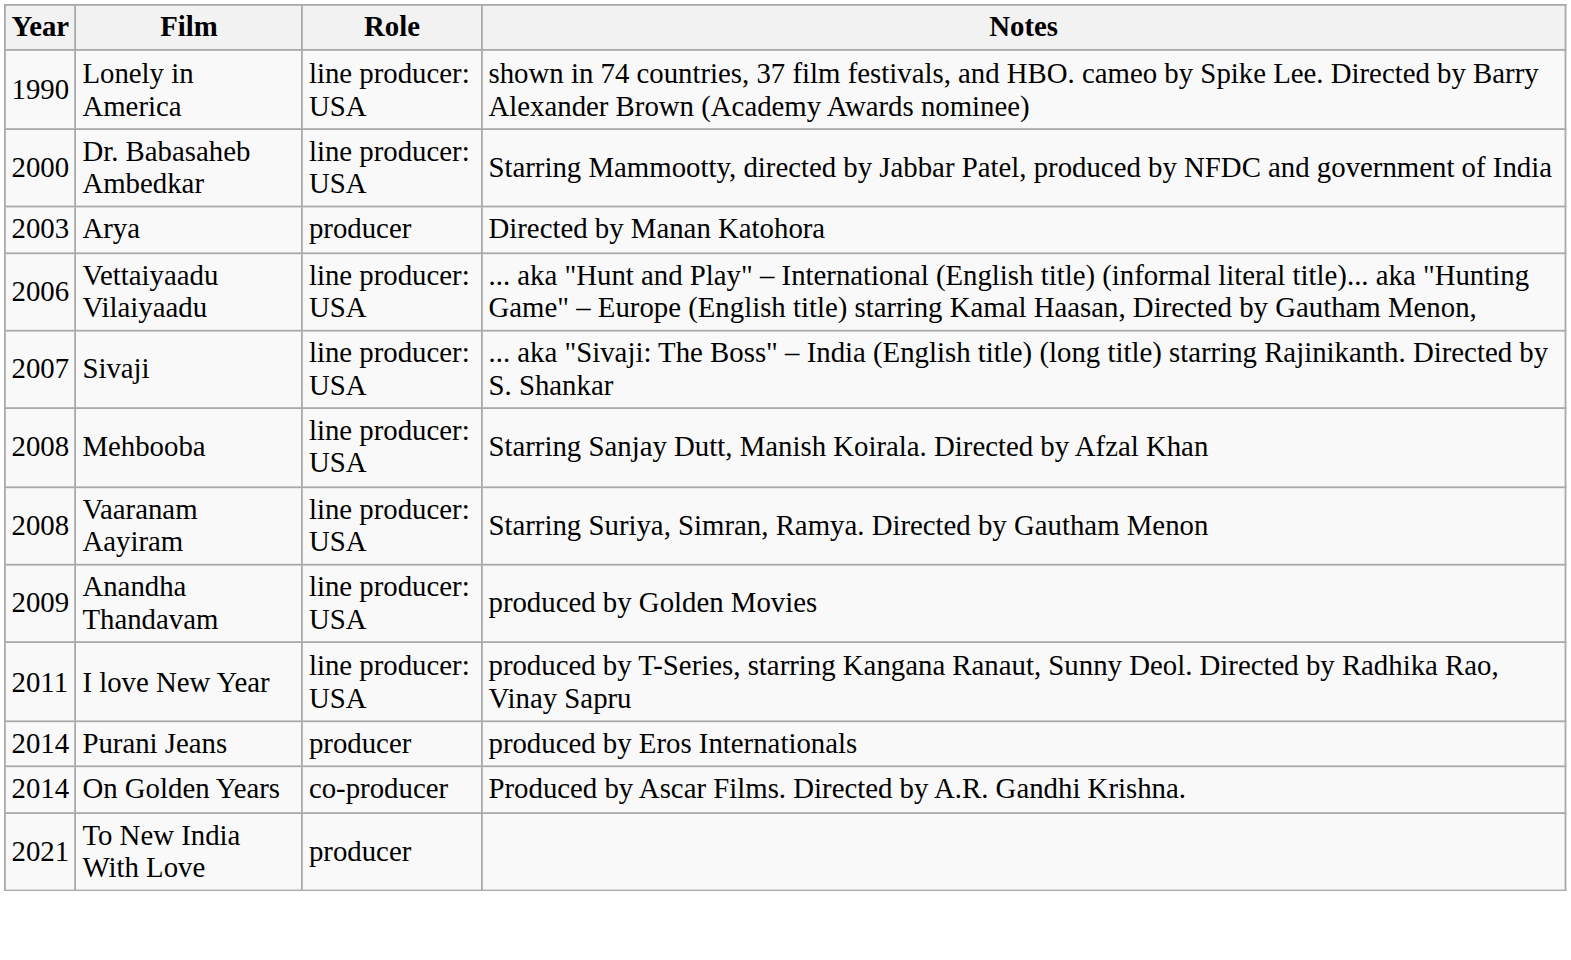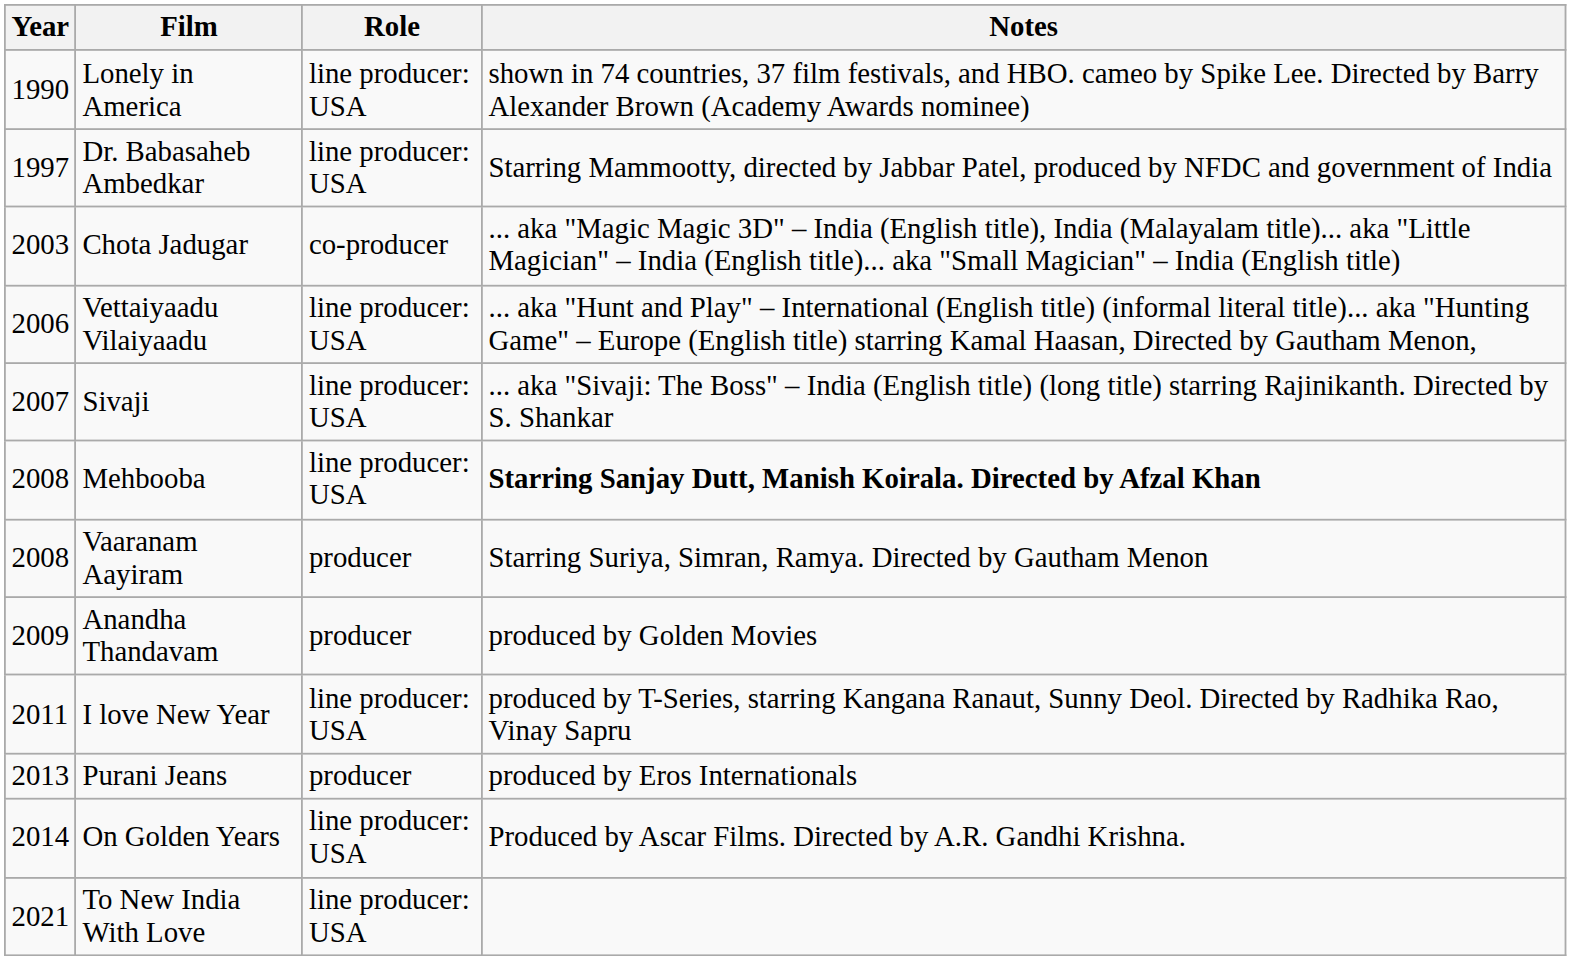Dr. Babasaheb Ambedkar | Year: 2000 -> 1997
+ row: 2003 | Chota Jadugar | co-producer | ... aka "Magic Magic 3D" – India (English title), India (Malayalam title)... aka "Little Magician" – India (English title)... aka "Small Magician" – India (English title)
- row: 2003 | Arya | producer | Directed by Manan Katohora
Mehbooba | Notes: normal -> bold
Vaaranam Aayiram | Role: line producer: USA -> producer
Anandha Thandavam | Role: line producer: USA -> producer
Purani Jeans | Year: 2014 -> 2013
On Golden Years | Role: co-producer -> line producer: USA
To New India With Love | Role: producer -> line producer: USA
